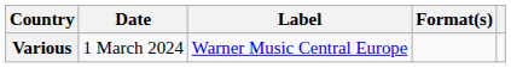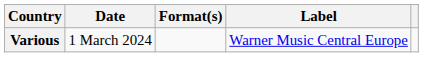columns swapped: Format(s) <-> Label
